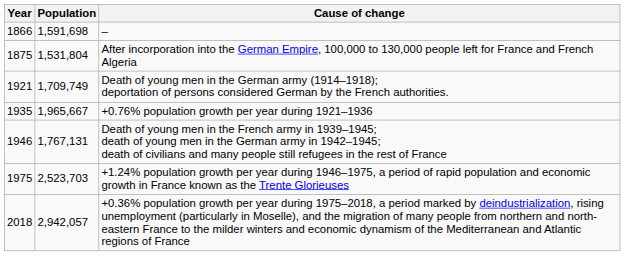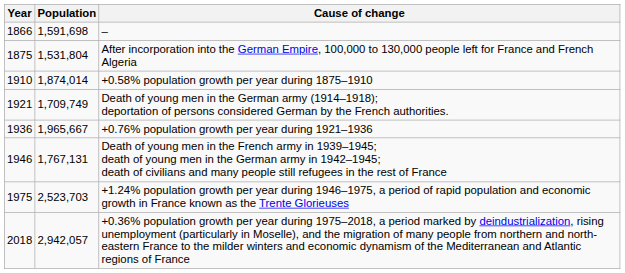+ row: 1910 | 1,874,014 | +0.58% population growth per year during 1875–1910
+0.76% population growth per year during 1921–1936 | Year: 1935 -> 1936
